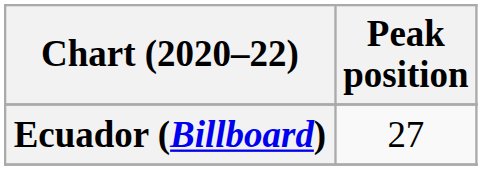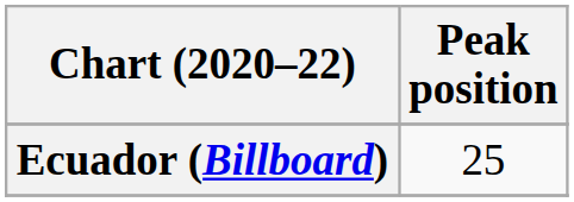Ecuador (Billboard) | Peak position: 27 -> 25
